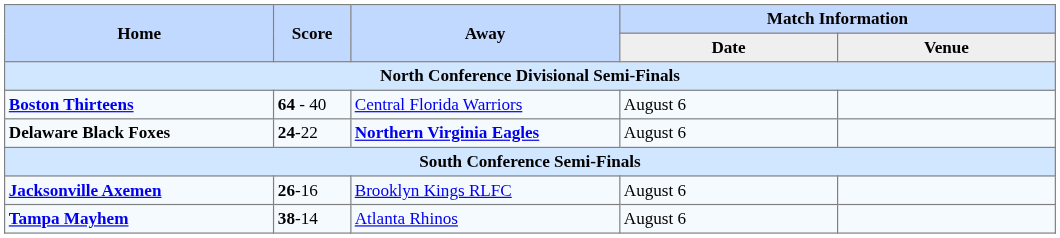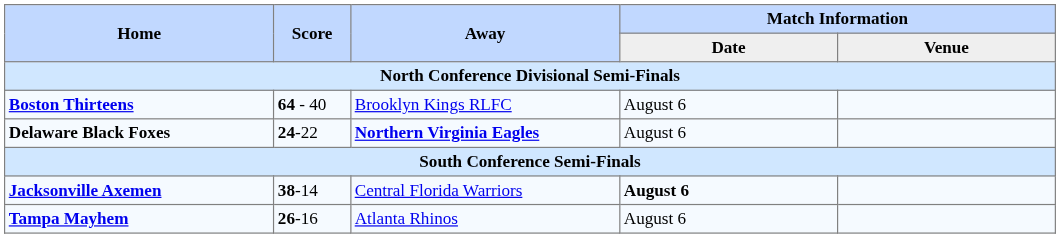Boston Thirteens | Away: Central Florida Warriors -> Brooklyn Kings RLFC
Jacksonville Axemen | Score: 26-16 -> 38-14
Jacksonville Axemen | Away: Brooklyn Kings RLFC -> Central Florida Warriors
Jacksonville Axemen | Match Information / Date: normal -> bold
Tampa Mayhem | Score: 38-14 -> 26-16
